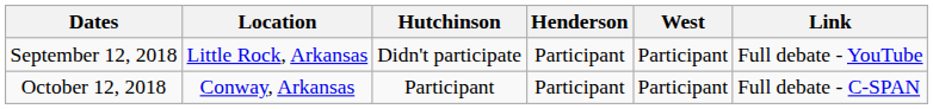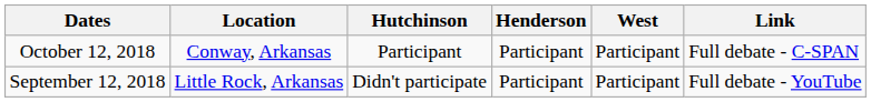rows swapped: September 12, 2018 <-> October 12, 2018
